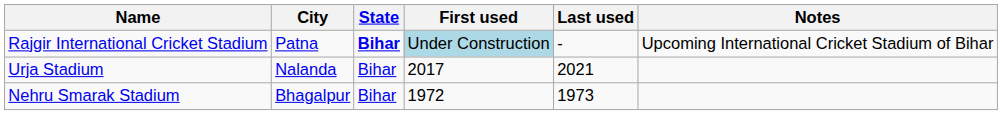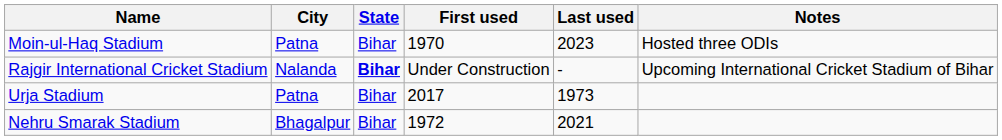+ row: Moin-ul-Haq Stadium | Patna | Bihar | 1970 | 2023 | Hosted three ODIs
Rajgir International Cricket Stadium | City: Patna -> Nalanda
Rajgir International Cricket Stadium | First used: lightblue background -> no background
Urja Stadium | City: Nalanda -> Patna
Urja Stadium | Last used: 2021 -> 1973
Nehru Smarak Stadium | Last used: 1973 -> 2021
